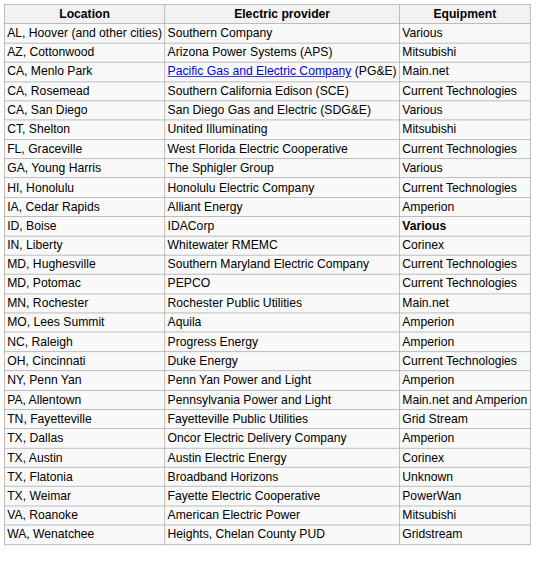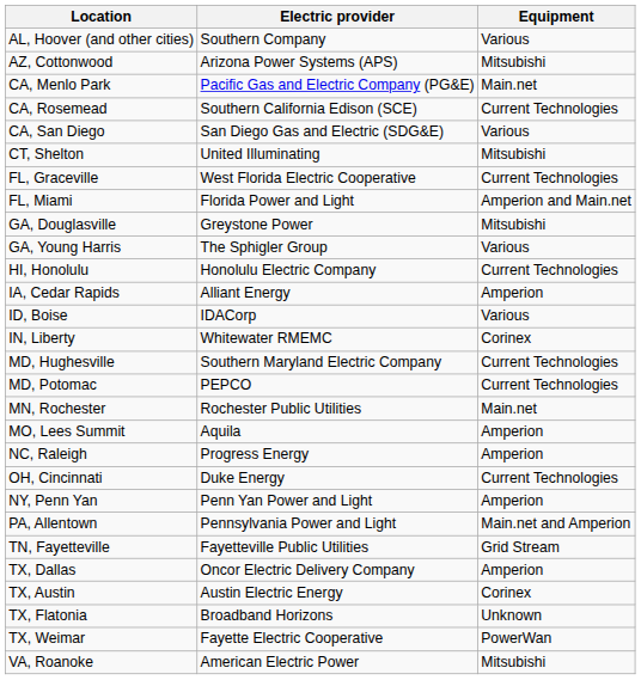+ row: FL, Miami | Florida Power and Light | Amperion and Main.net
+ row: GA, Douglasville | Greystone Power | Mitsubishi
ID, Boise | Equipment: bold -> normal
- row: WA, Wenatchee | Heights, Chelan County PUD | Gridstream
